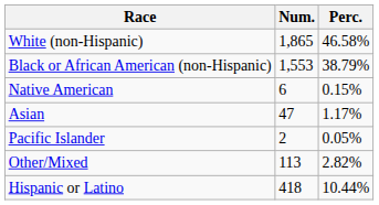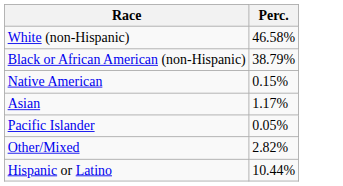- column: Num. | 1,865 | 1,553 | 6 | 47 | 2 | 113 | 418
